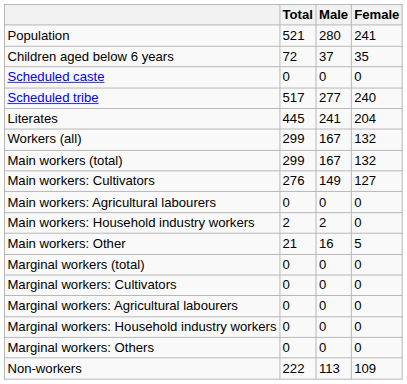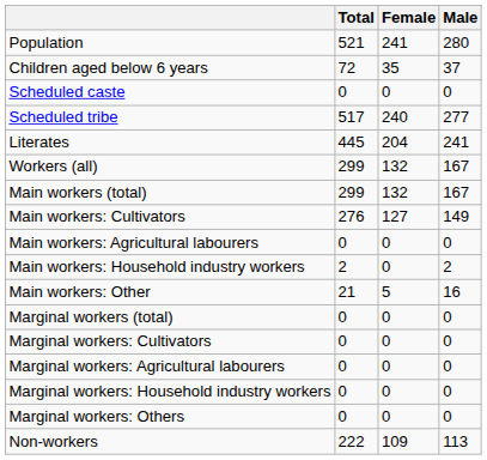columns swapped: Male <-> Female
